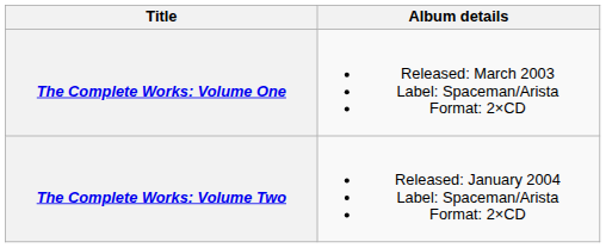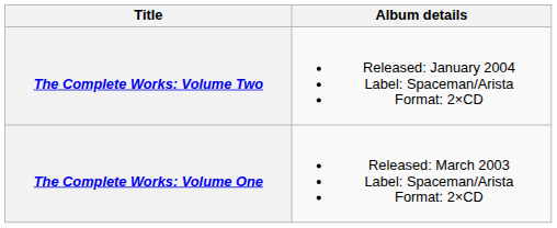rows swapped: The Complete Works: Volume One <-> The Complete Works: Volume Two
